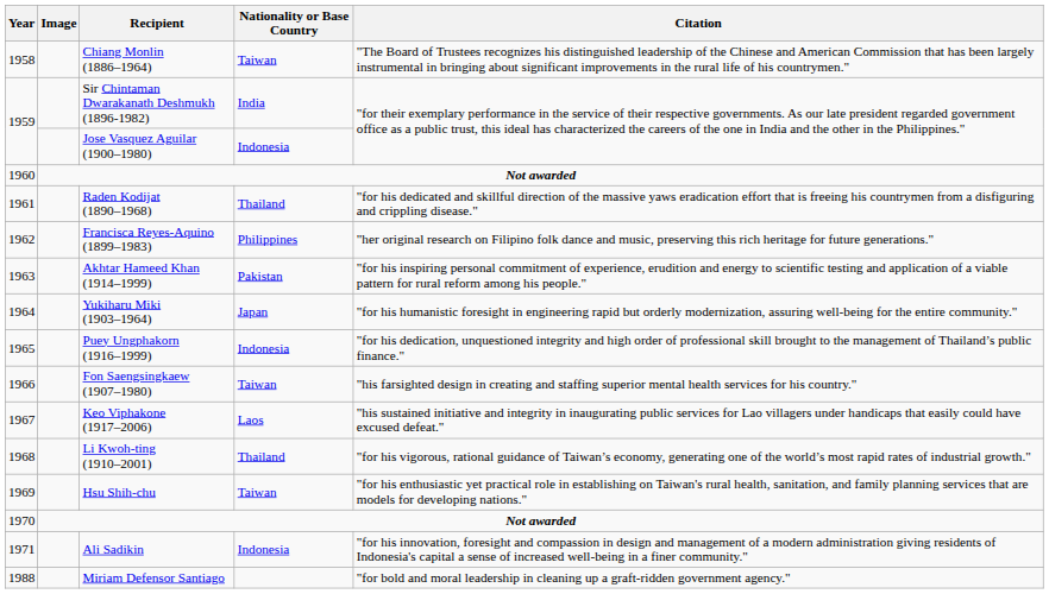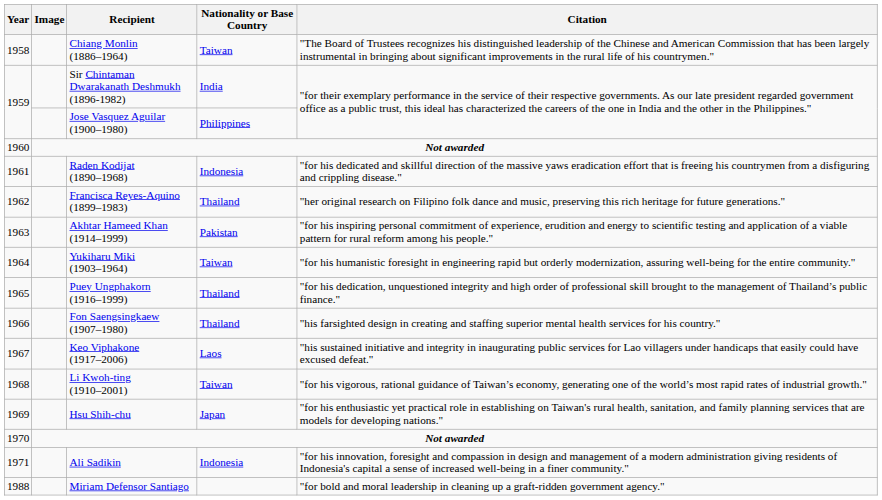Jose Vasquez Aguilar (1900–1980) | Nationality or Base Country: Indonesia -> Philippines
Raden Kodijat (1890–1968) | Nationality or Base Country: Thailand -> Indonesia
Francisca Reyes-Aquino (1899–1983) | Nationality or Base Country: Philippines -> Thailand
Yukiharu Miki (1903–1964) | Nationality or Base Country: Japan -> Taiwan
Puey Ungphakorn (1916–1999) | Nationality or Base Country: Indonesia -> Thailand
Fon Saengsingkaew (1907–1980) | Nationality or Base Country: Taiwan -> Thailand
Li Kwoh-ting (1910–2001) | Nationality or Base Country: Thailand -> Taiwan
Hsu Shih-chu | Nationality or Base Country: Taiwan -> Japan
